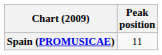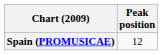Spain (PROMUSICAE) | Peak position: 11 -> 12
